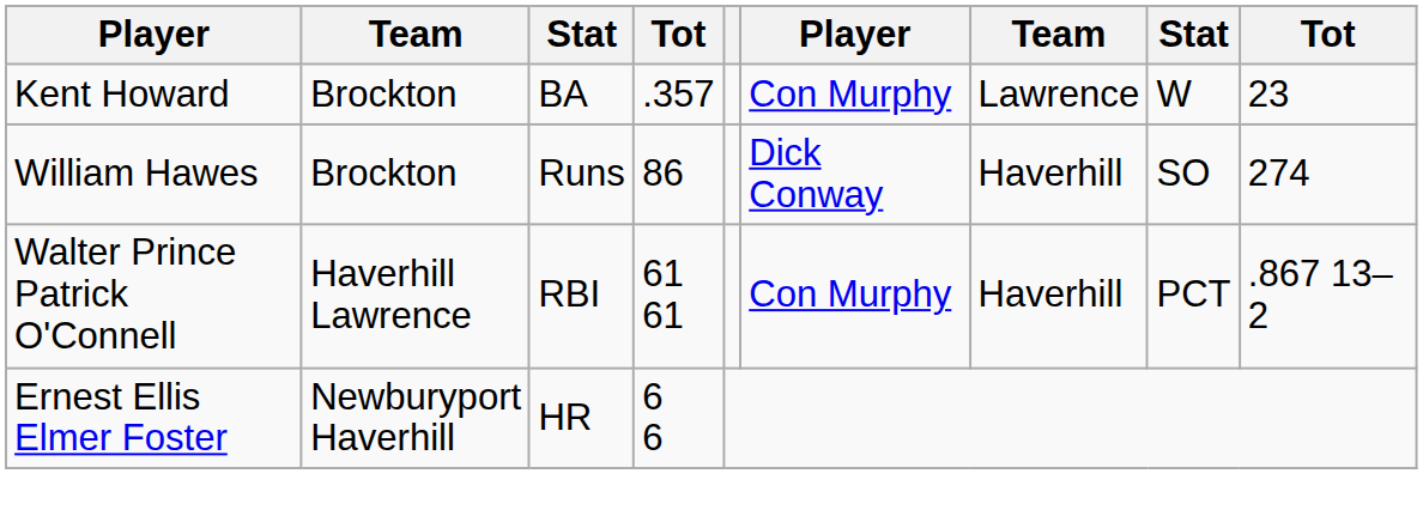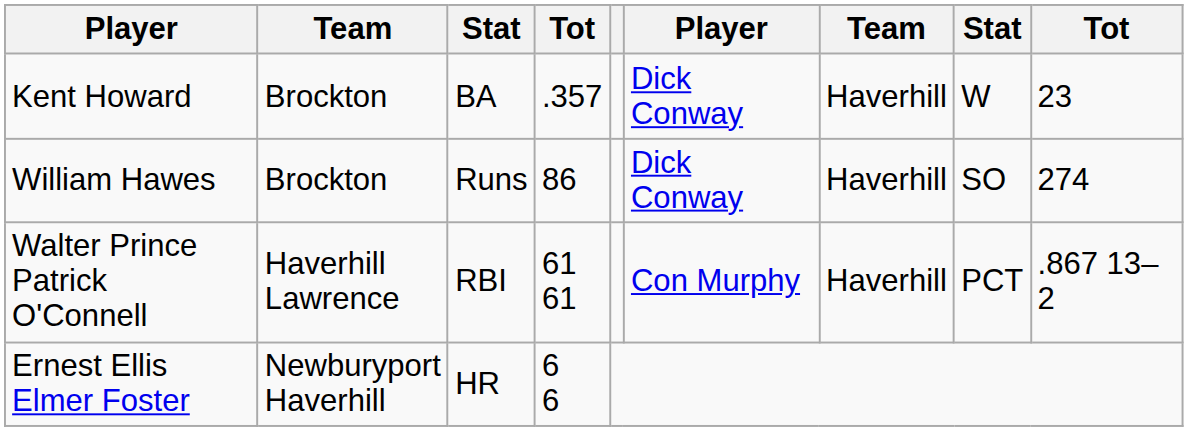Kent Howard | column 6: Con Murphy -> Dick Conway
Kent Howard | column 7: Lawrence -> Haverhill
